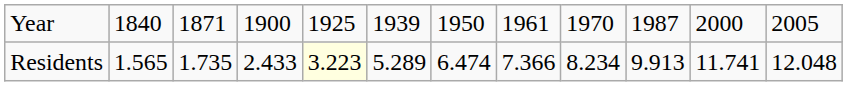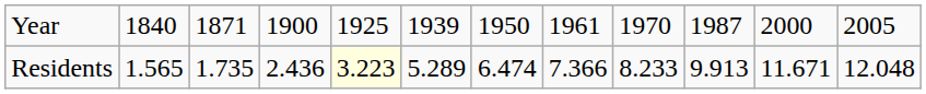Residents | column 4: 2.433 -> 2.436
Residents | column 9: 8.234 -> 8.233
Residents | column 11: 11.741 -> 11.671
